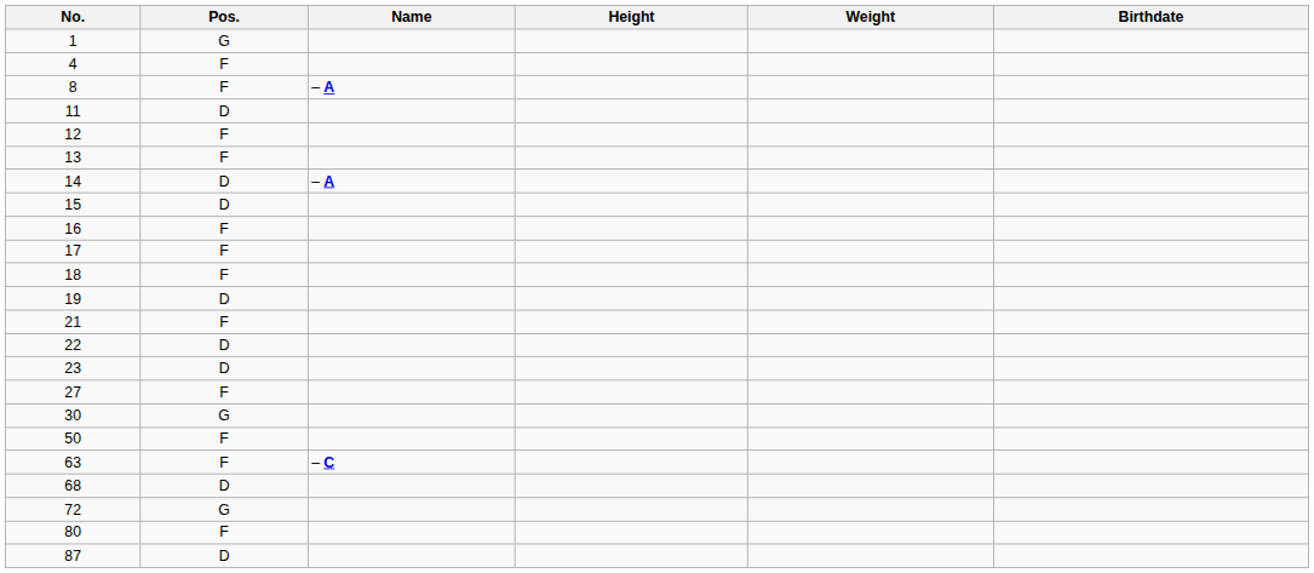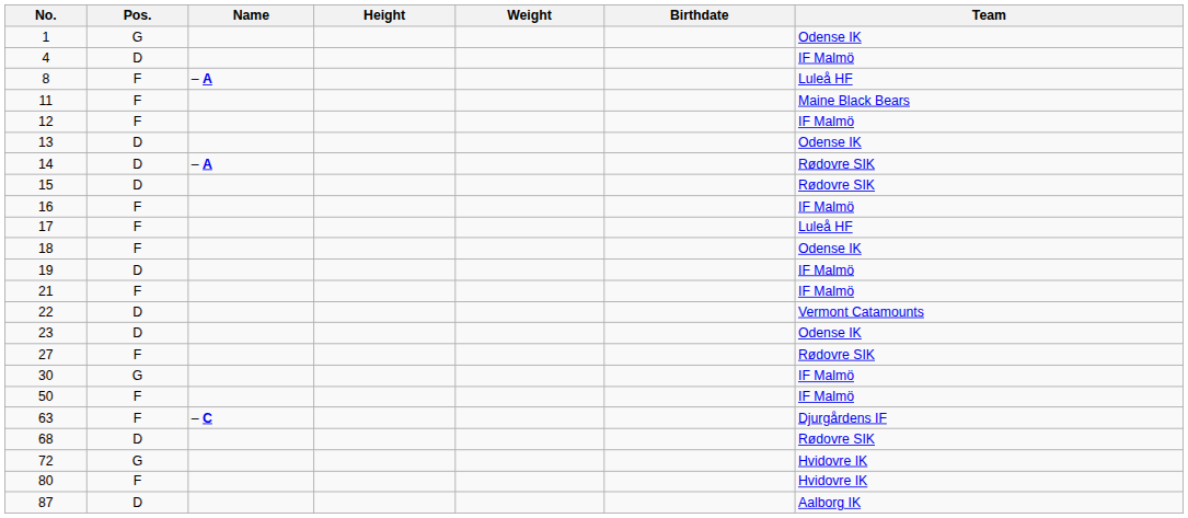+ column: Team | Odense IK | IF Malmö | Luleå HF | Maine Black Bears | IF Malmö | Odense IK | Rødovre SIK | Rødovre SIK | IF Malmö | Luleå HF | Odense IK | IF Malmö | IF Malmö | Vermont Catamounts | Odense IK | Rødovre SIK | IF Malmö | IF Malmö | Djurgårdens IF | Rødovre SIK | Hvidovre IK | Hvidovre IK | Aalborg IK
4 | Pos.: F -> D
11 | Pos.: D -> F
13 | Pos.: F -> D
